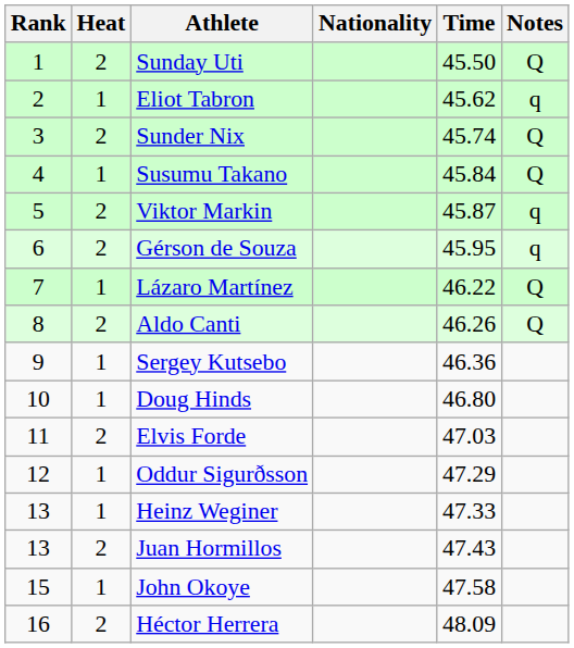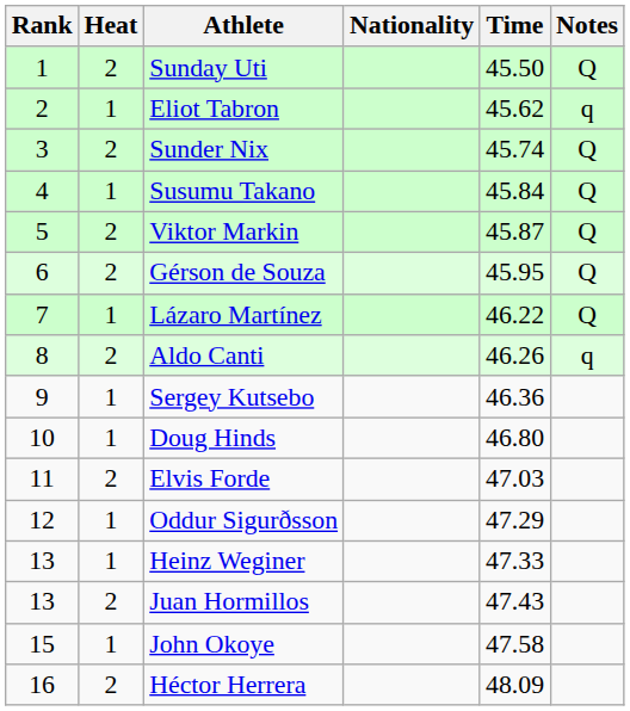Viktor Markin | Notes: q -> Q
Gérson de Souza | Notes: q -> Q
Aldo Canti | Notes: Q -> q
